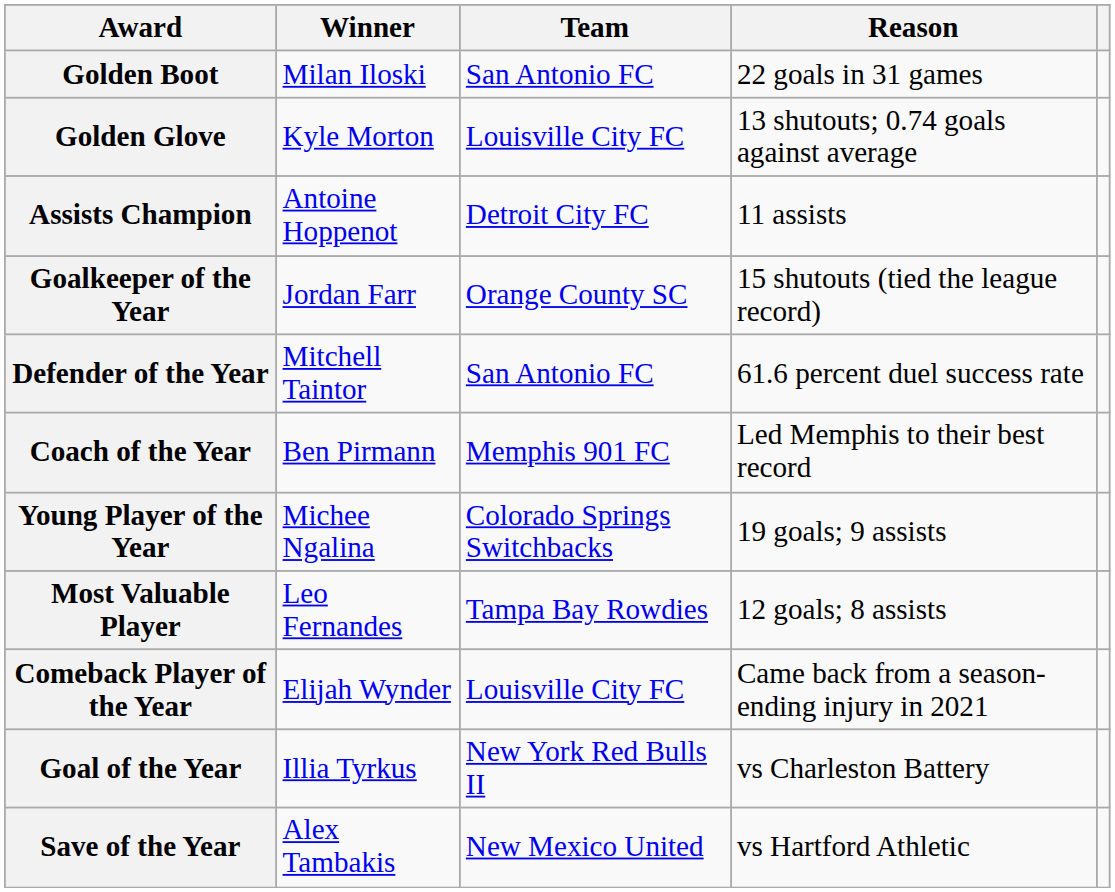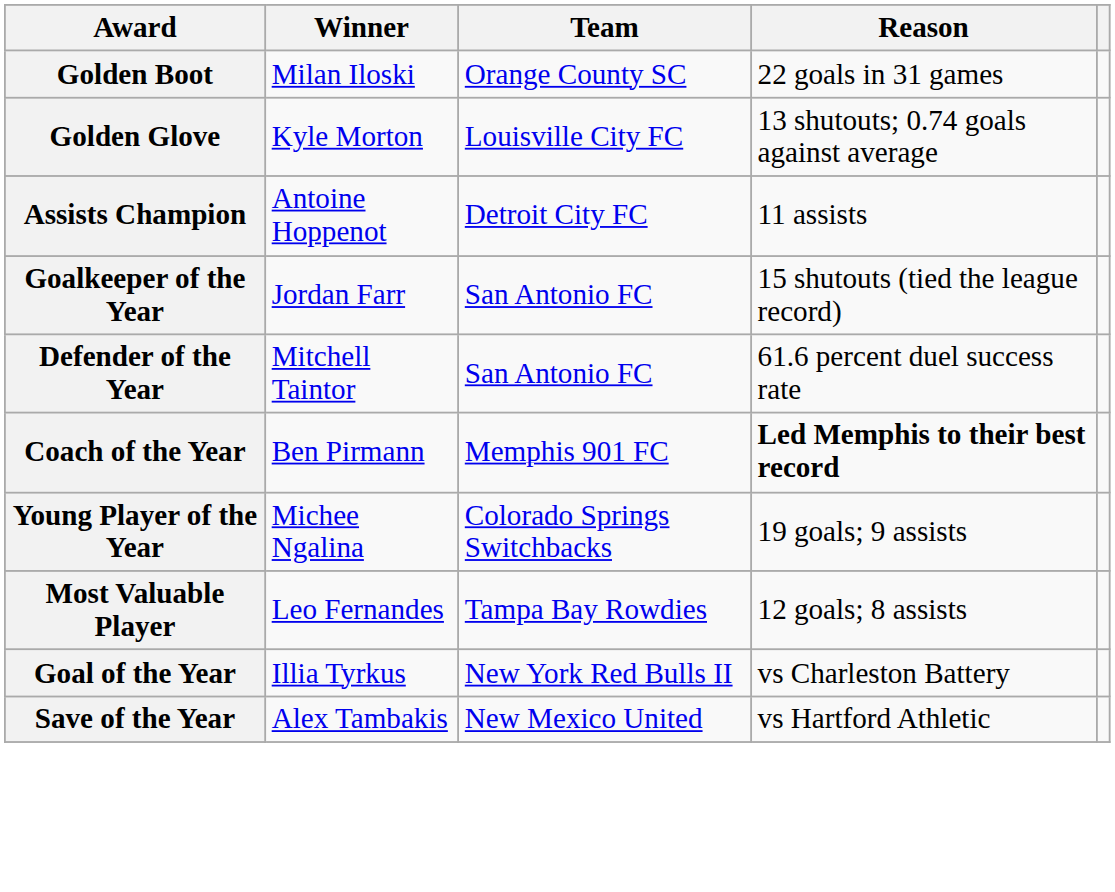Golden Boot | Team: San Antonio FC -> Orange County SC
Goalkeeper of the Year | Team: Orange County SC -> San Antonio FC
Coach of the Year | Reason: normal -> bold
- row: Comeback Player of the Year | Elijah Wynder | Louisville City FC | Came back from a season-ending injury in 2021
